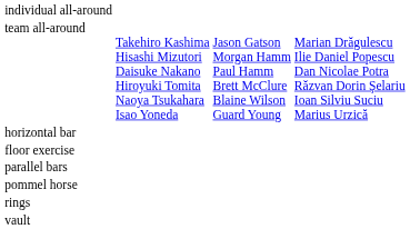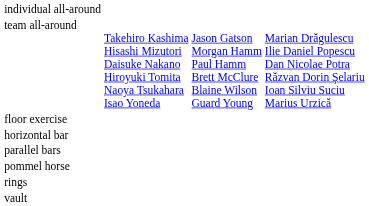rows swapped: floor exercise <-> horizontal bar
